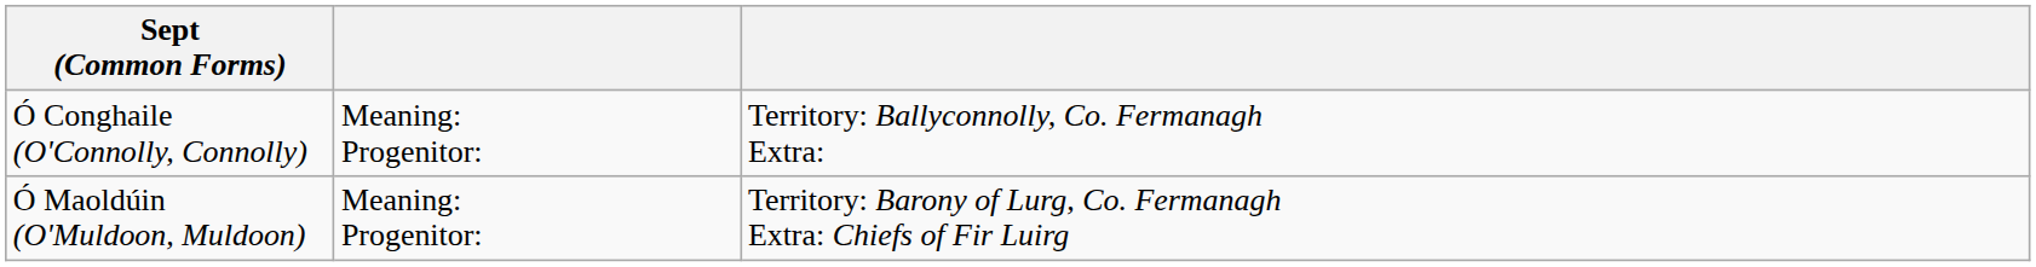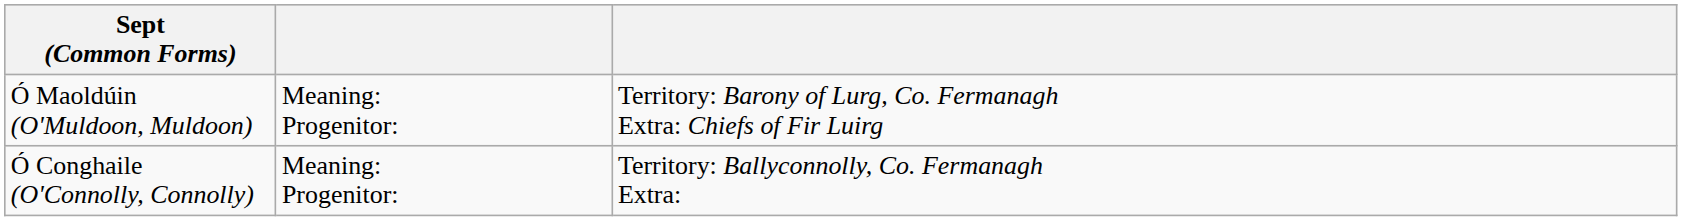rows swapped: Ó Maoldúin (O'Muldoon, Muldoon) <-> Ó Conghaile (O'Connolly, Connolly)
